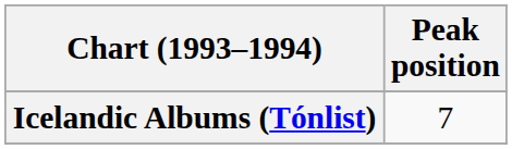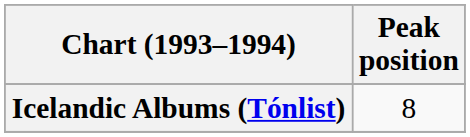Icelandic Albums (Tónlist) | Peak position: 7 -> 8
